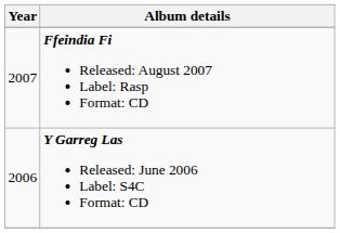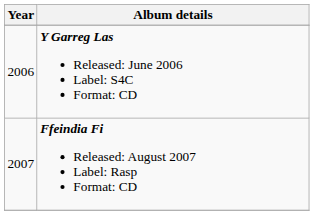rows swapped: Y Garreg Las Released: June 2006 Label: S4C Format: CD <-> Ffeindia Fi Released: August 2007 Label: Rasp Format: CD
